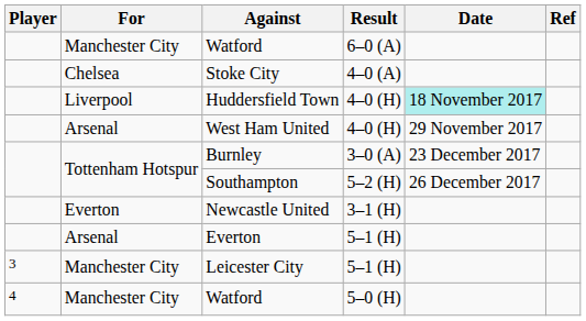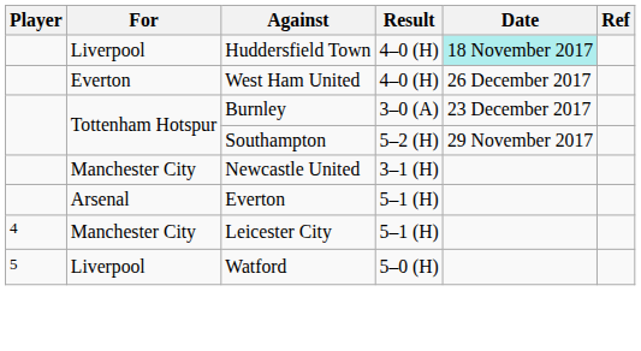- row: Manchester City | Watford | 6–0 (A)
- row: Chelsea | Stoke City | 4–0 (A)
West Ham United | For: Arsenal -> Everton
West Ham United | Date: 29 November 2017 -> 26 December 2017
Southampton | Date: 26 December 2017 -> 29 November 2017
Newcastle United | For: Everton -> Manchester City
Leicester City | Player: 3 -> 4
Watford / 5–0 (H) | Player: 4 -> 5
Watford / 5–0 (H) | For: Manchester City -> Liverpool
